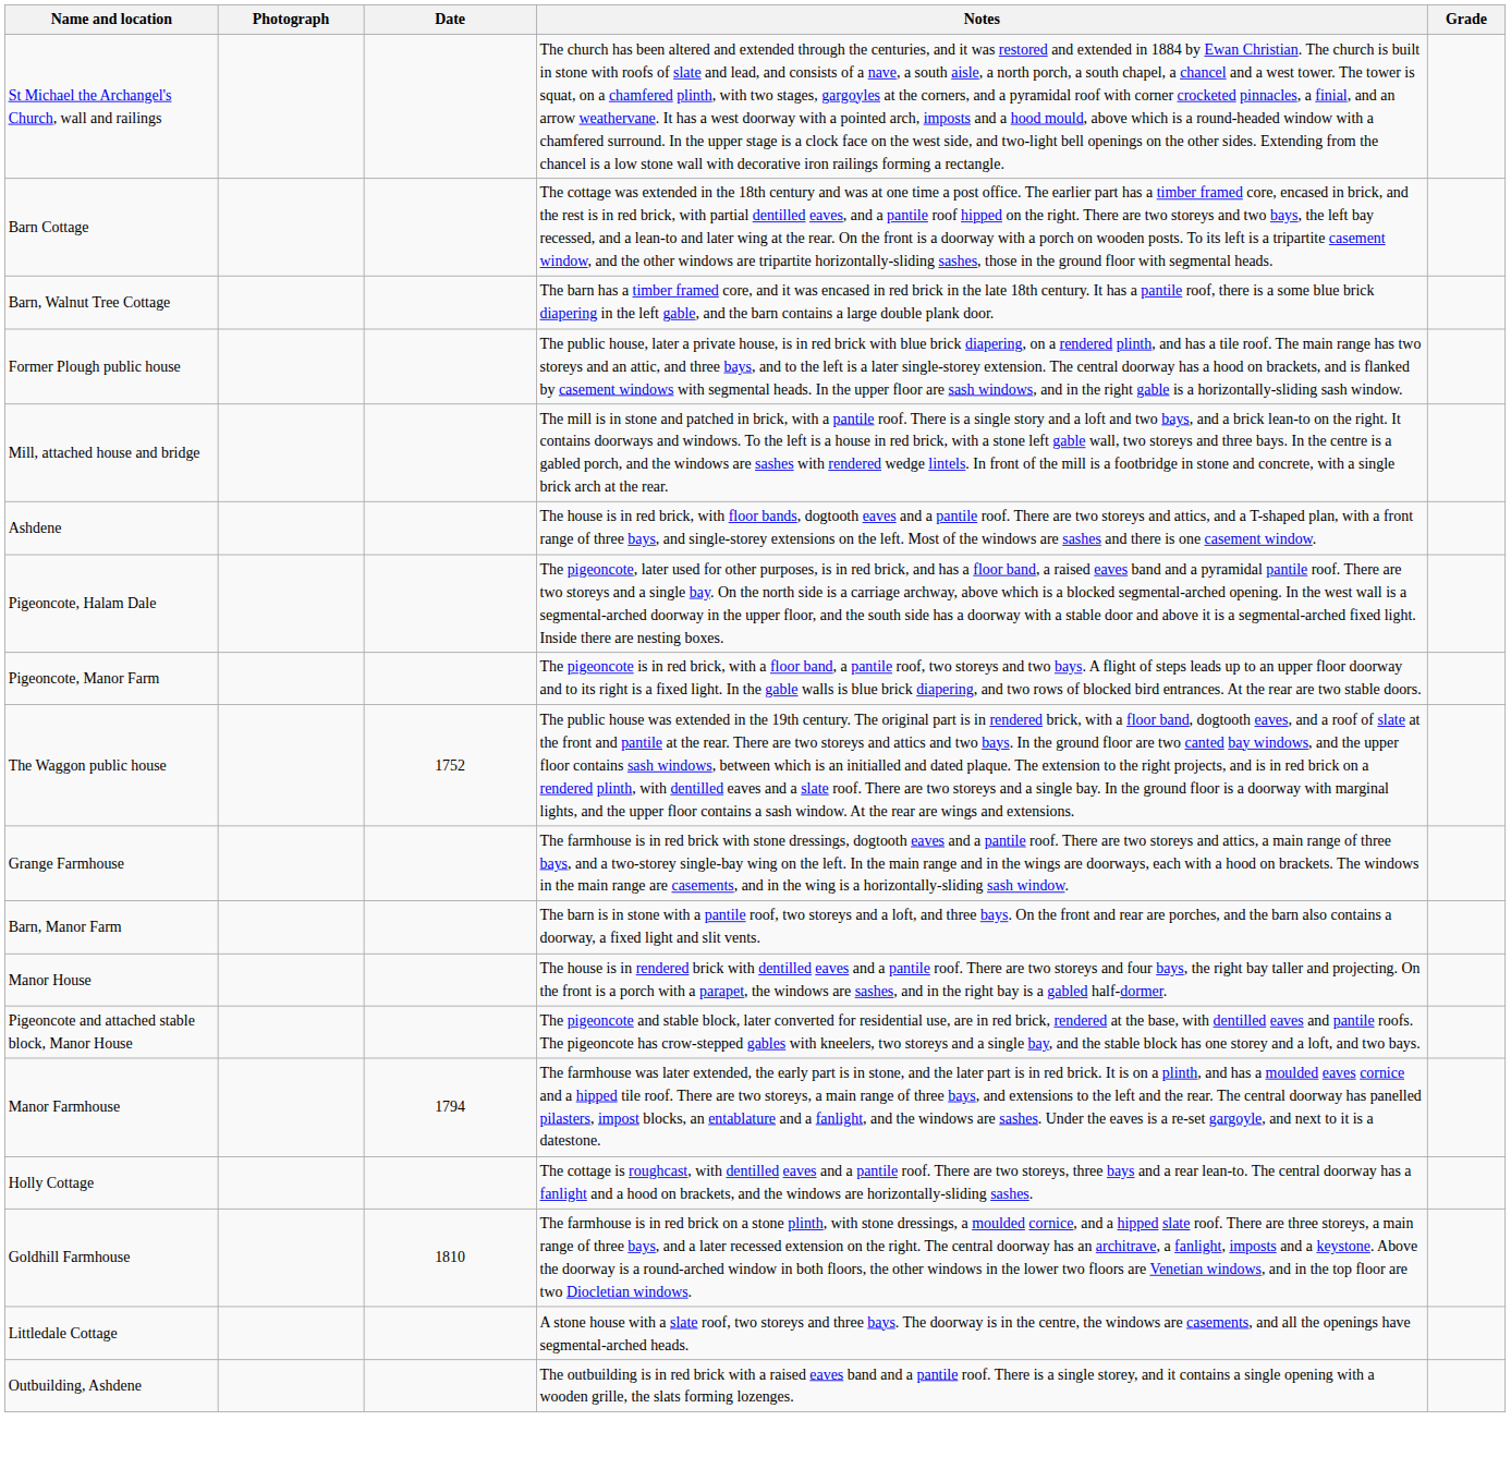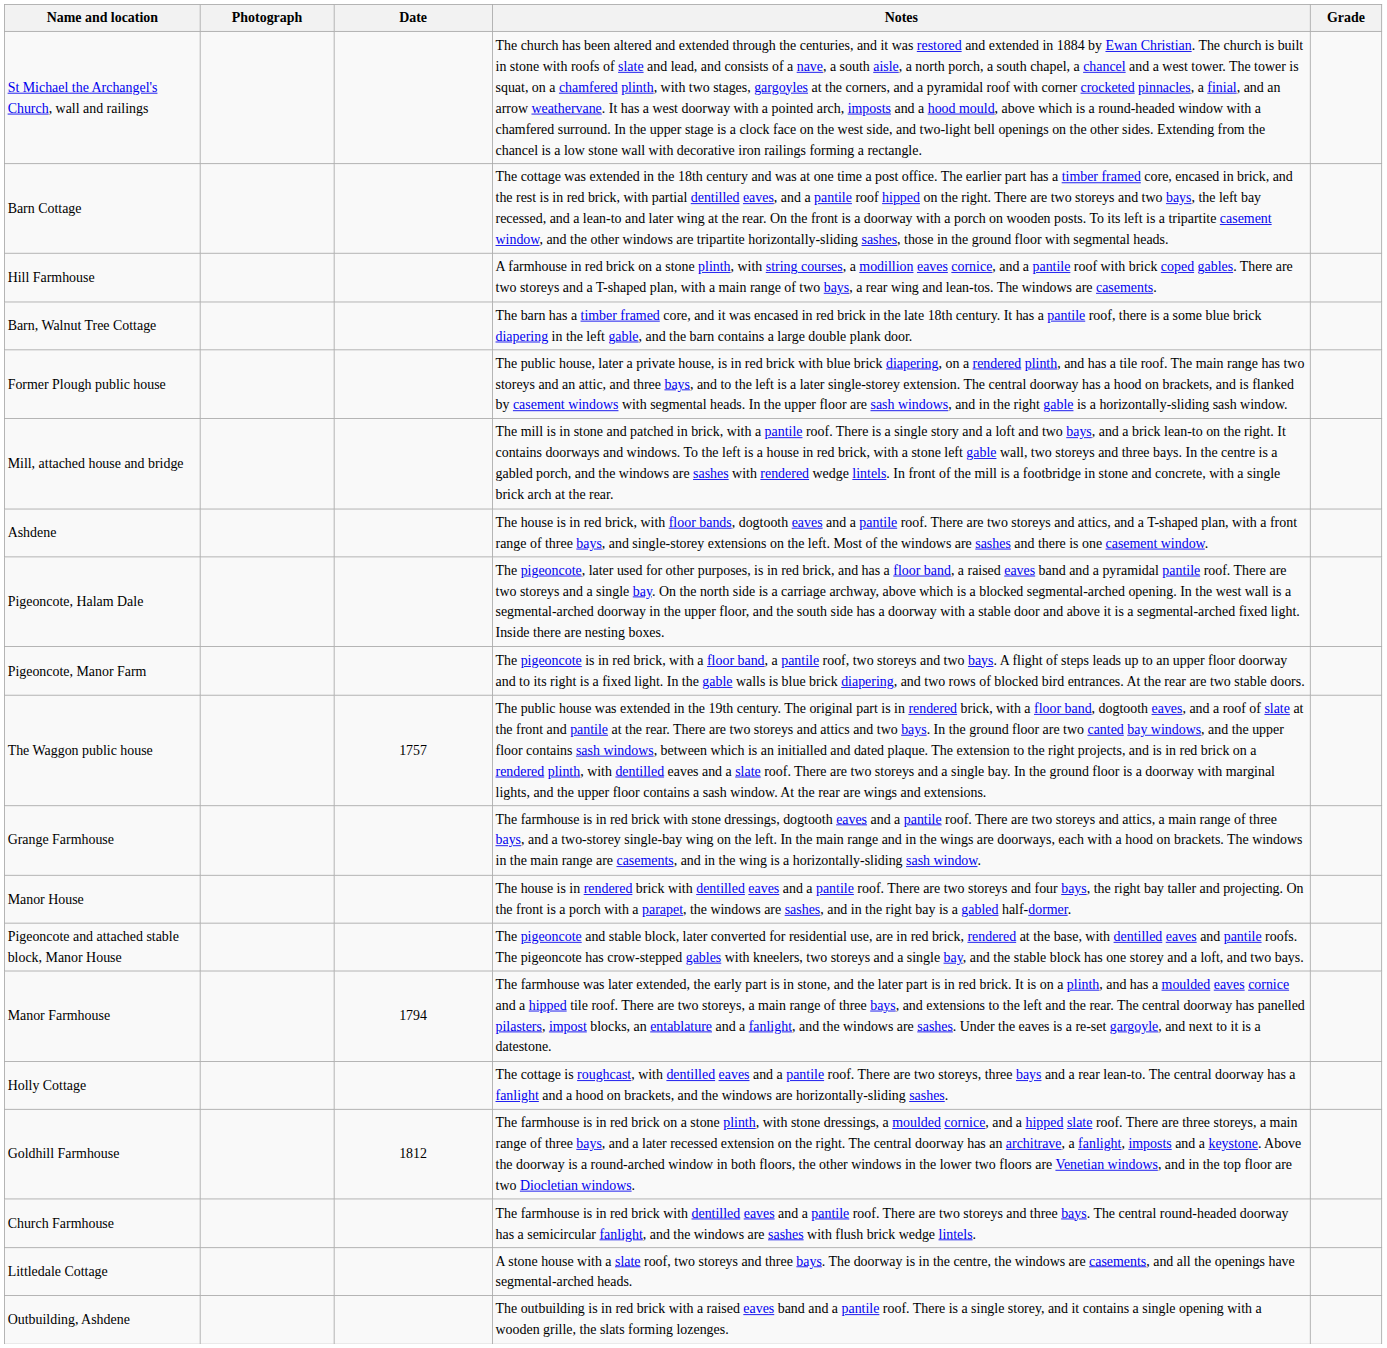+ row: Hill Farmhouse | A farmhouse in red brick on a stone plinth, with string courses, a modillion eaves cornice, and a pantile roof with brick coped gables. There are two storeys and a T-shaped plan, with a main range of two bays, a rear wing and lean-tos. The windows are casements.
The Waggon public house | Date: 1752 -> 1757
- row: Barn, Manor Farm | The barn is in stone with a pantile roof, two storeys and a loft, and three bays. On the front and rear are porches, and the barn also contains a doorway, a fixed light and slit vents.
Goldhill Farmhouse | Date: 1810 -> 1812
+ row: Church Farmhouse | The farmhouse is in red brick with dentilled eaves and a pantile roof. There are two storeys and three bays. The central round-headed doorway has a semicircular fanlight, and the windows are sashes with flush brick wedge lintels.
